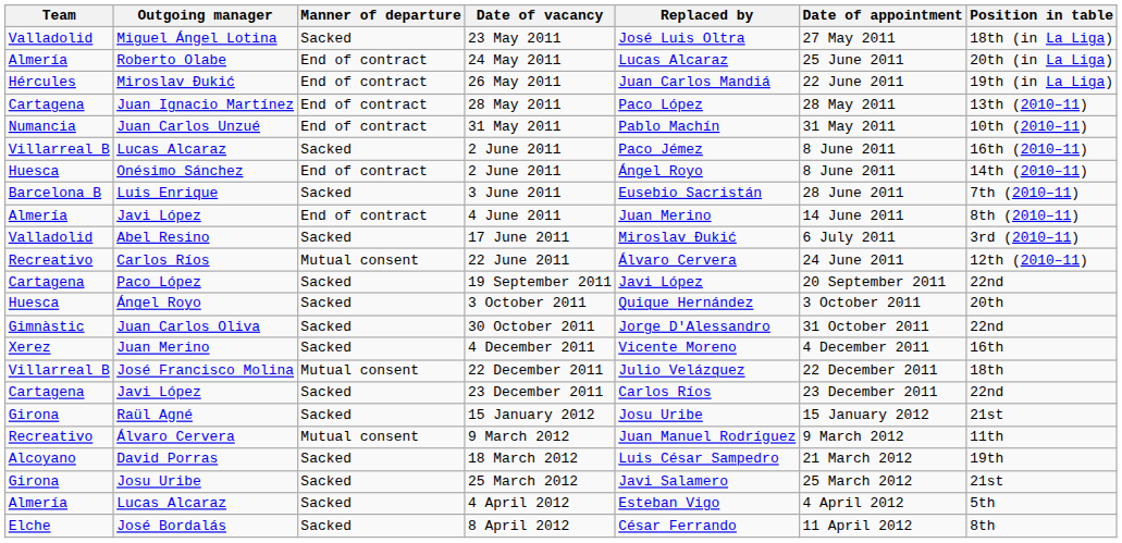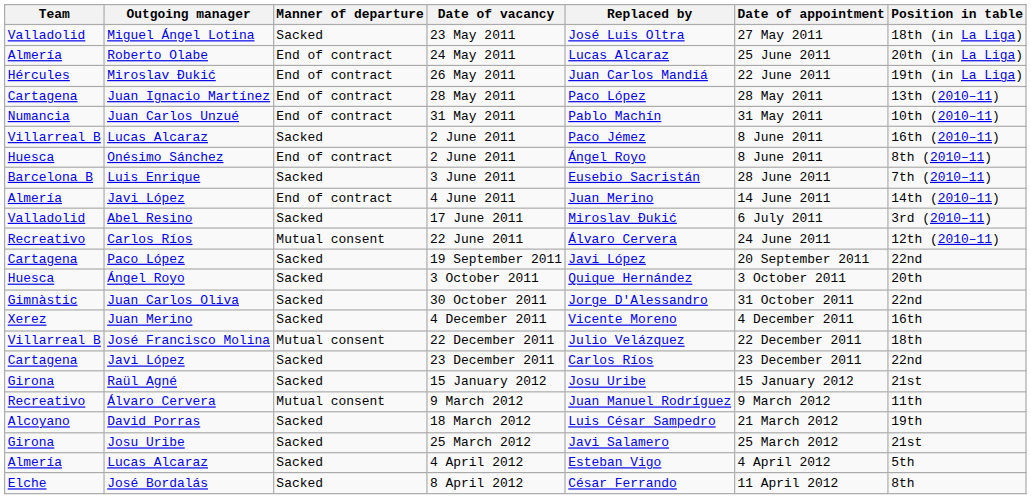Onésimo Sánchez / 2 June 2011 | Position in table: 14th (2010–11) -> 8th (2010–11)
4 June 2011 | Position in table: 8th (2010–11) -> 14th (2010–11)
